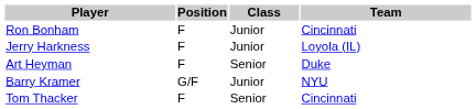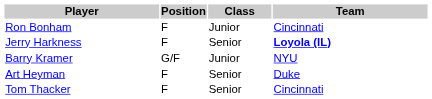Jerry Harkness | Class: Junior -> Senior
Jerry Harkness | Team: normal -> bold
rows swapped: Art Heyman <-> Barry Kramer
